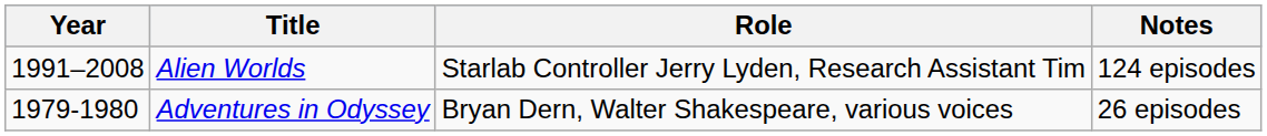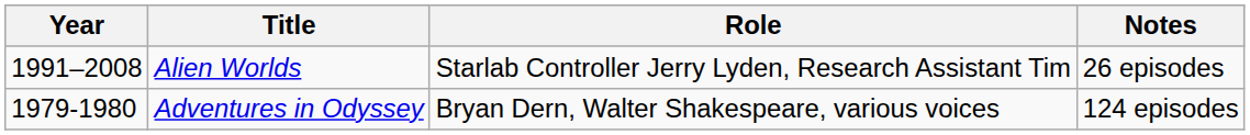Alien Worlds | Notes: 124 episodes -> 26 episodes
Adventures in Odyssey | Notes: 26 episodes -> 124 episodes
